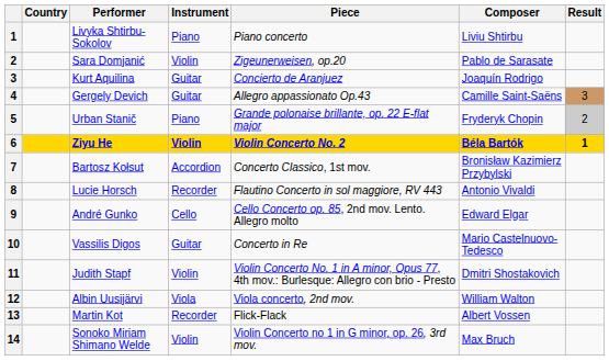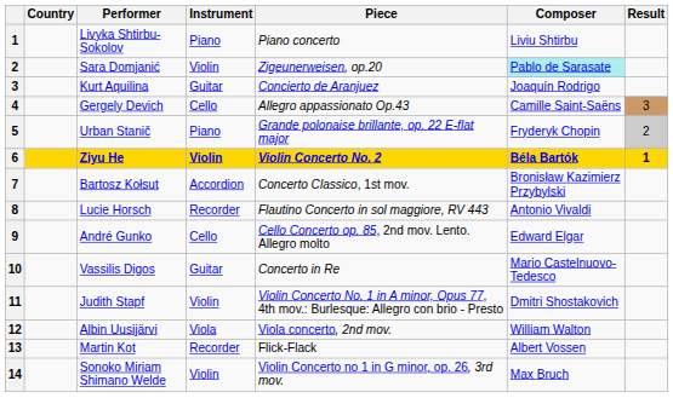Sara Domjanić | Composer: no background -> paleturquoise background
Gergely Devich | Instrument: Guitar -> Cello
